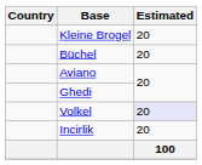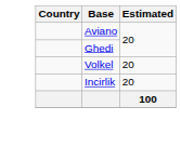- row: Kleine Brogel | 20
- row: Büchel | 20
Volkel | Estimated: lavender background -> no background
